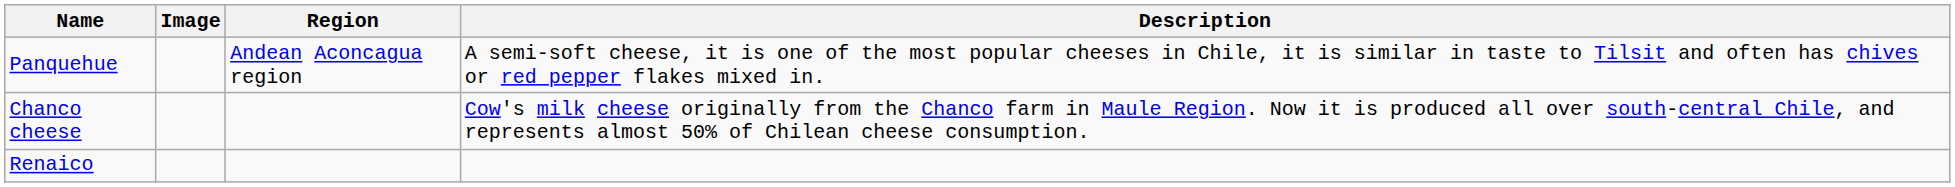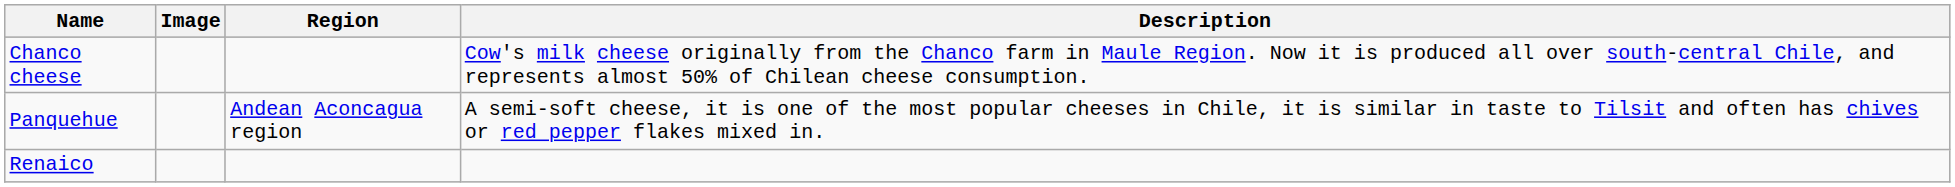rows swapped: Chanco cheese <-> Panquehue
